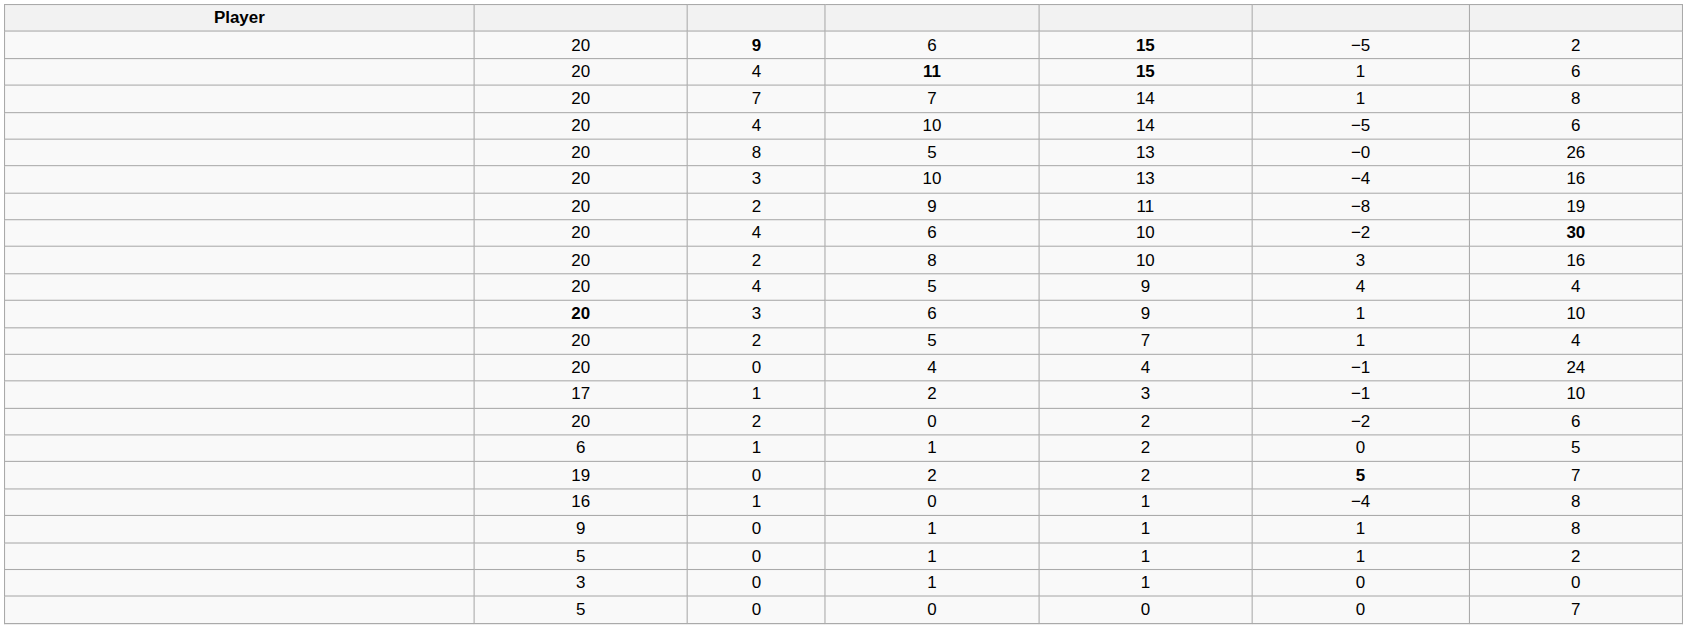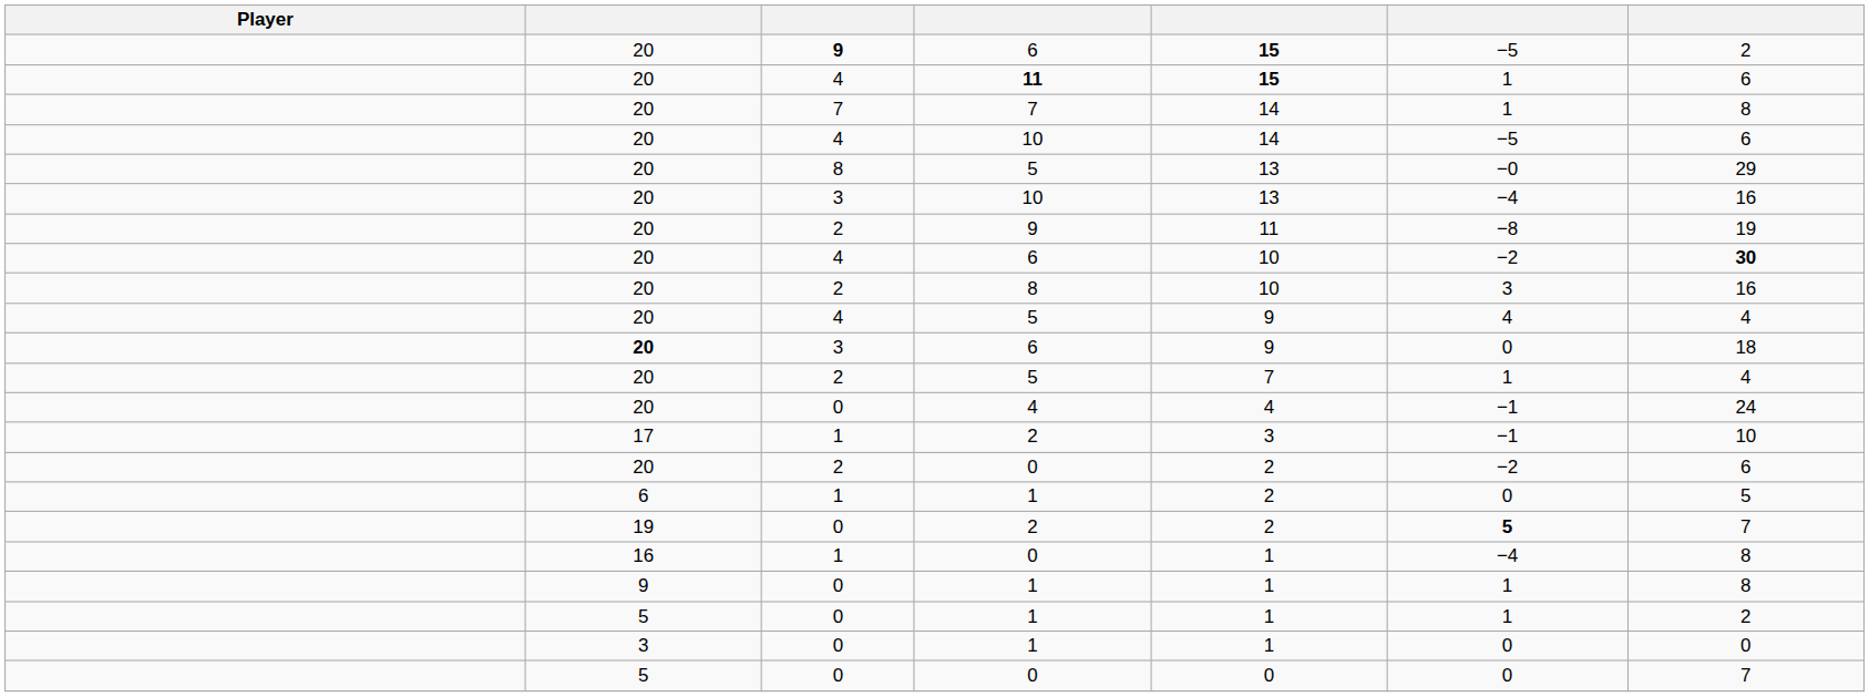8 / 5 | column 7: 26 -> 29
3 / 6 | column 6: 1 -> 0
3 / 6 | column 7: 10 -> 18
